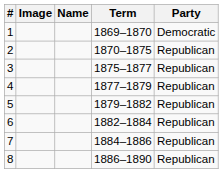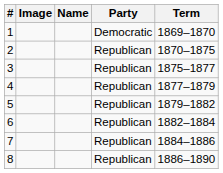columns swapped: Term <-> Party
